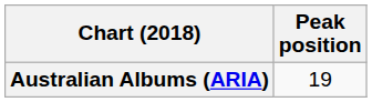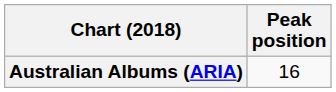Australian Albums (ARIA) | Peak position: 19 -> 16
